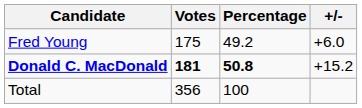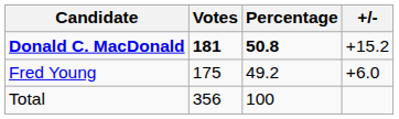rows swapped: Donald C. MacDonald <-> Fred Young
